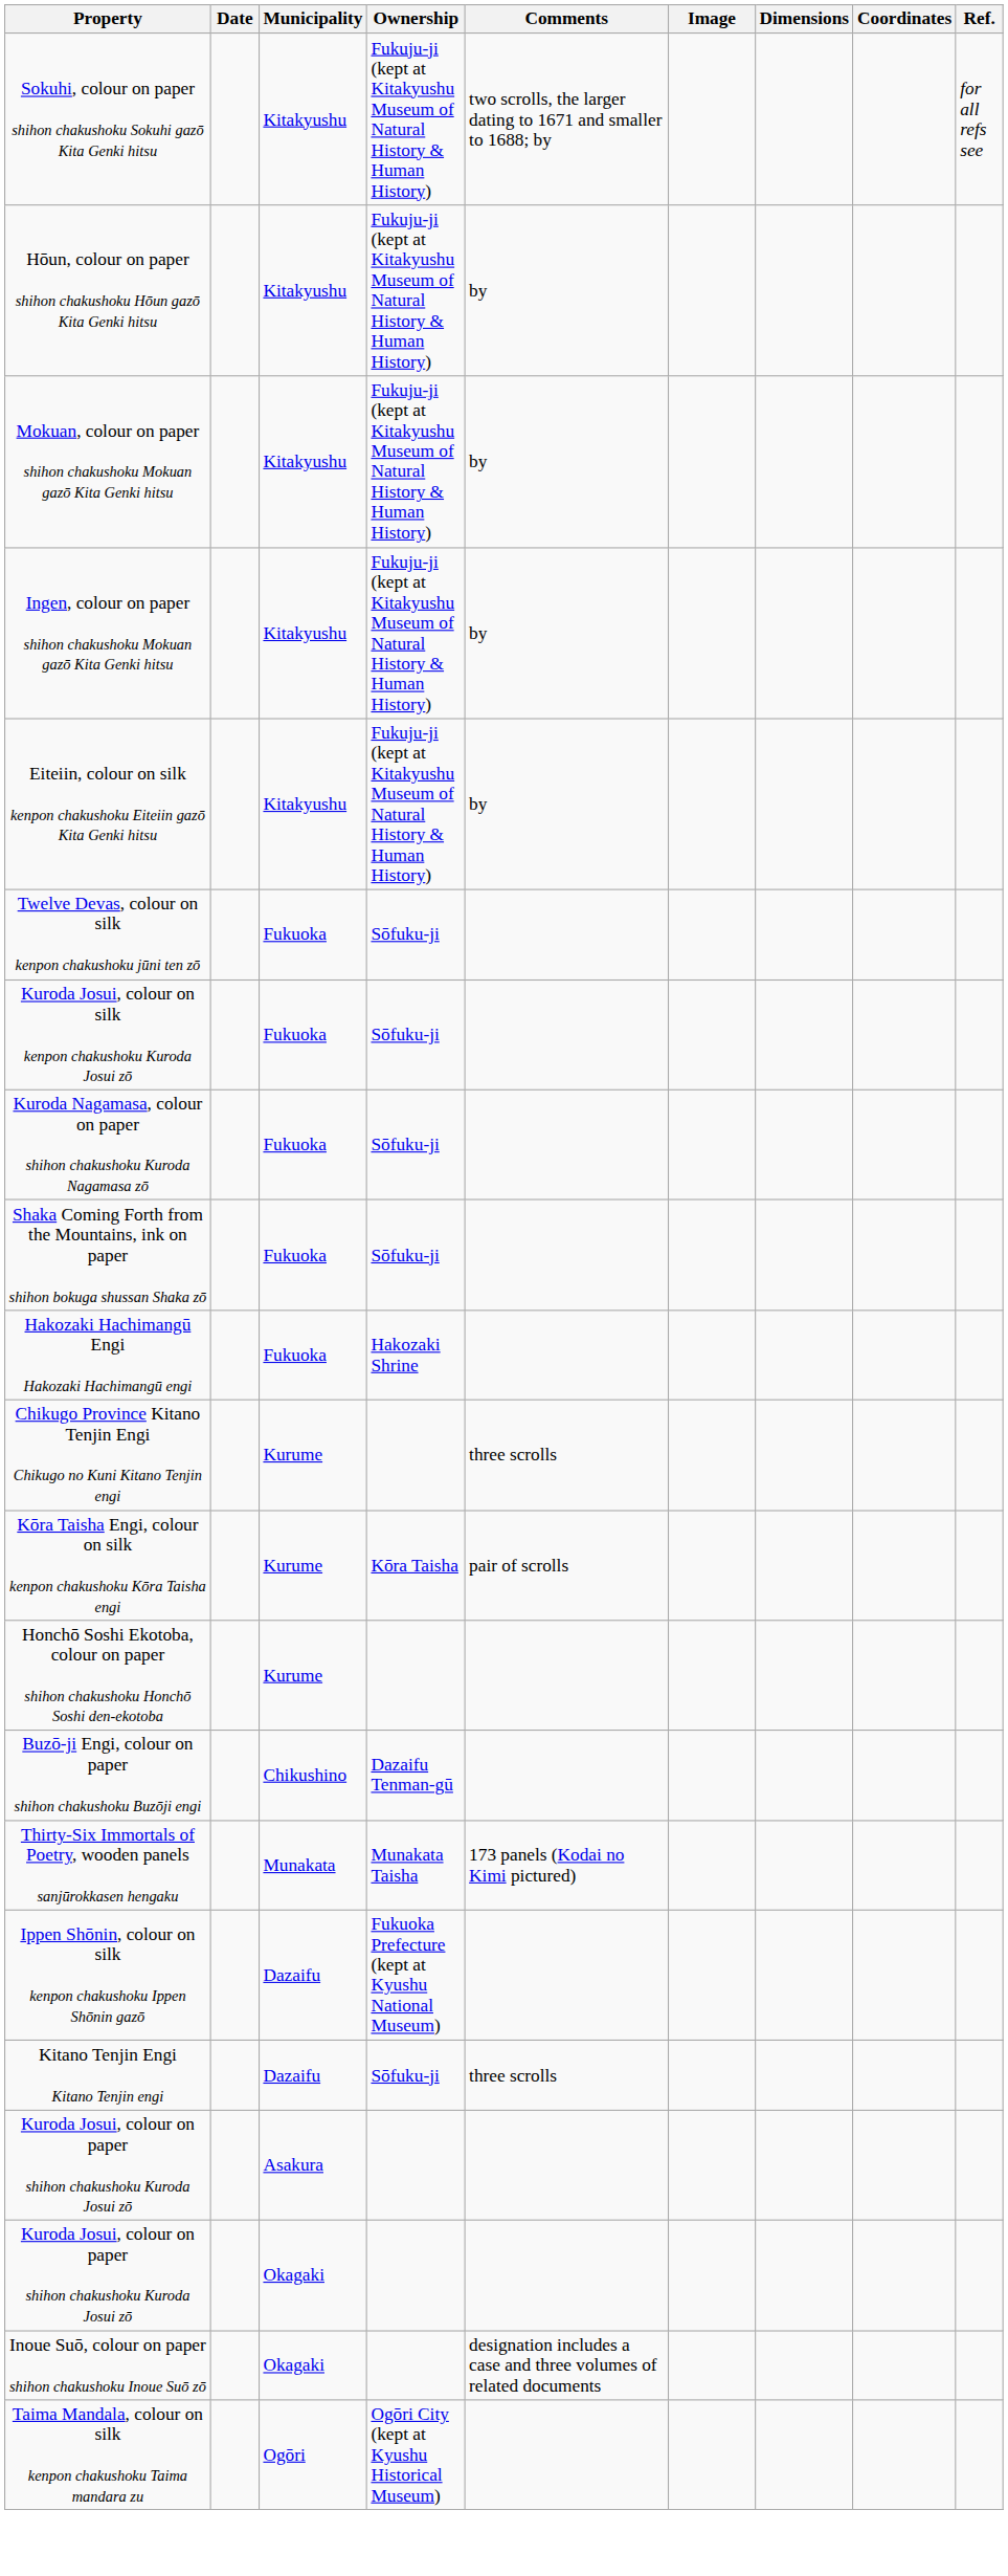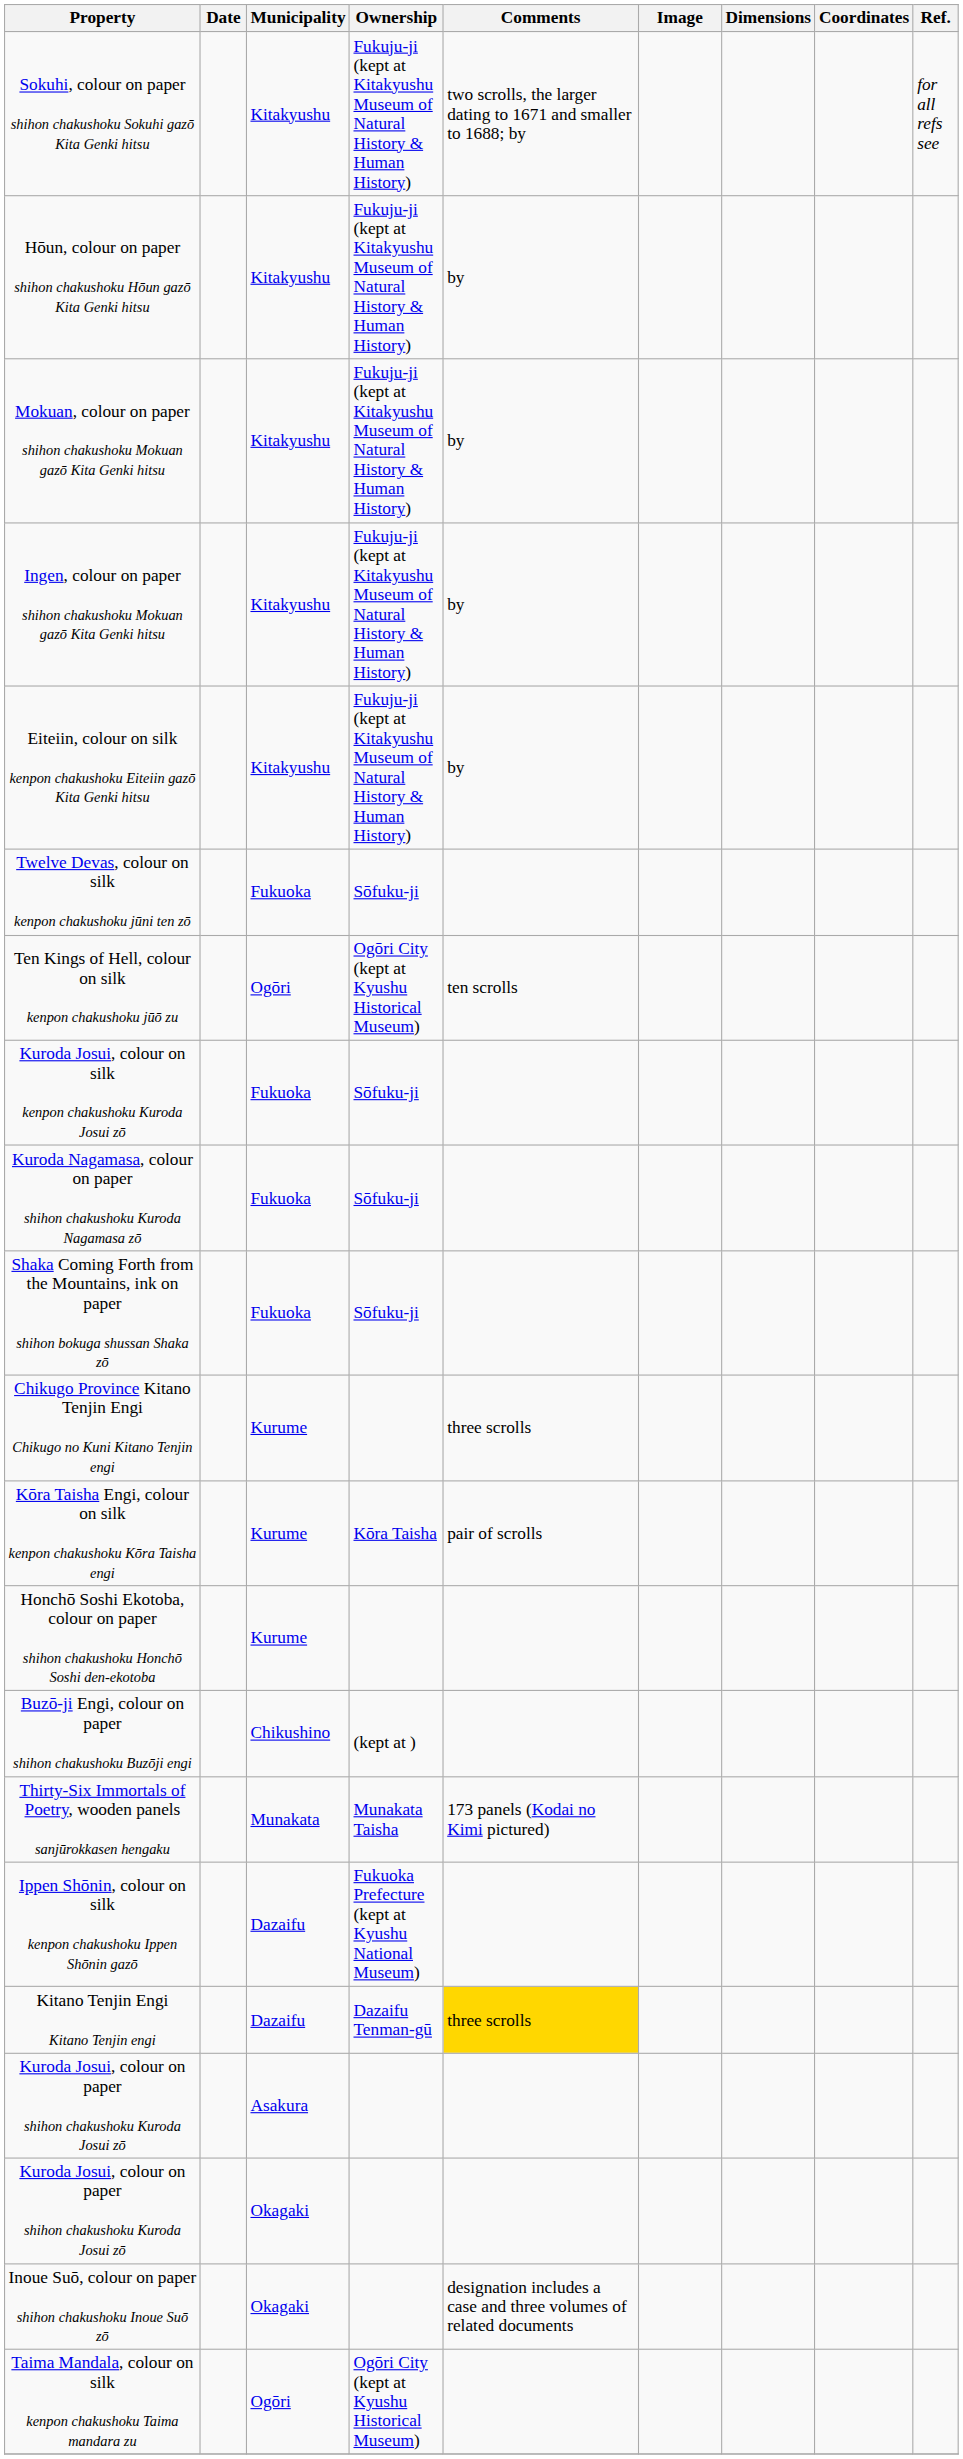+ row: Ten Kings of Hell, colour on silk kenpon chakushoku jūō zu | Ogōri | Ogōri City (kept at Kyushu Historical Museum) | ten scrolls
- row: Hakozaki Hachimangū Engi Hakozaki Hachimangū engi | Fukuoka | Hakozaki Shrine
Buzō-ji Engi, colour on paper shihon chakushoku Buzōji engi | Ownership: Dazaifu Tenman-gū -> (kept at )
Kitano Tenjin Engi Kitano Tenjin engi | Ownership: Sōfuku-ji -> Dazaifu Tenman-gū
Kitano Tenjin Engi Kitano Tenjin engi | Comments: no background -> gold background
